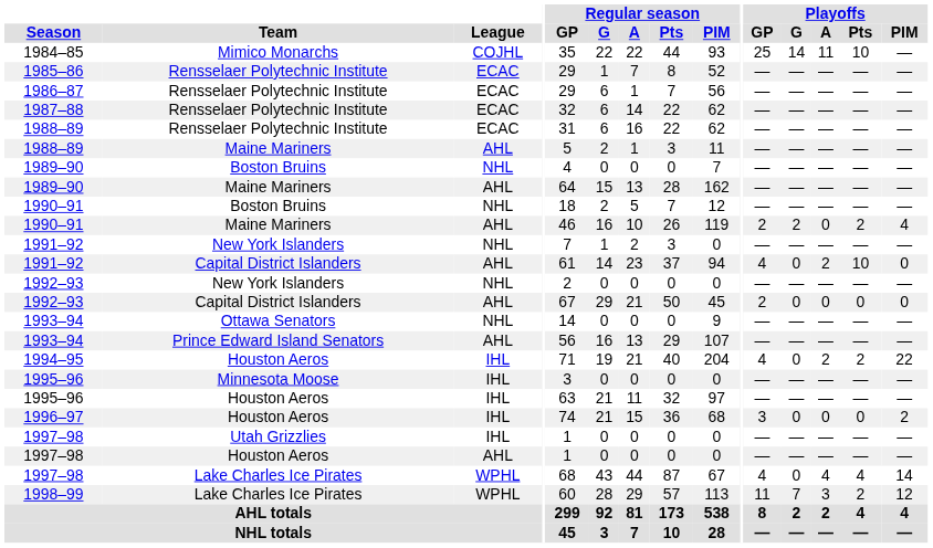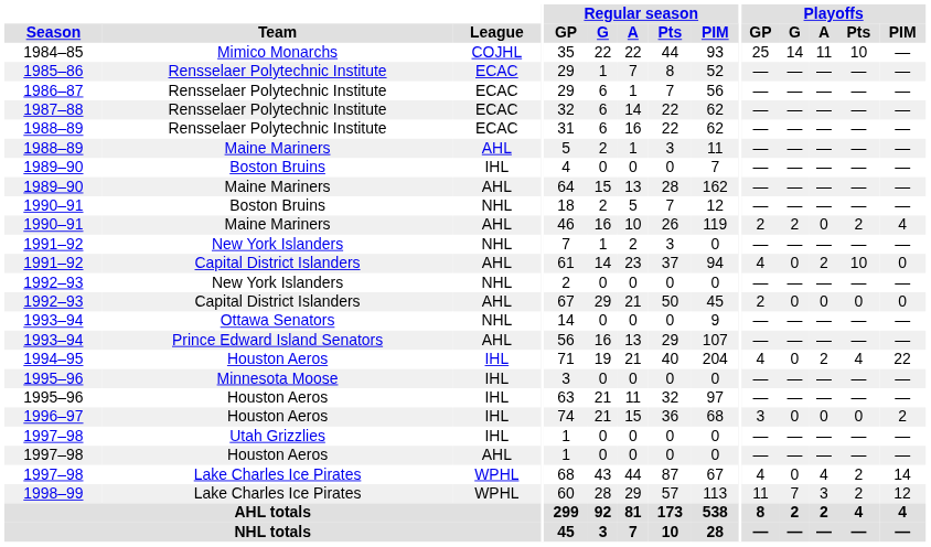1989–90 / Boston Bruins | League: NHL -> IHL
1994–95 | Playoffs / Pts: 2 -> 4
1997–98 / Lake Charles Ice Pirates | Playoffs / Pts: 4 -> 2
